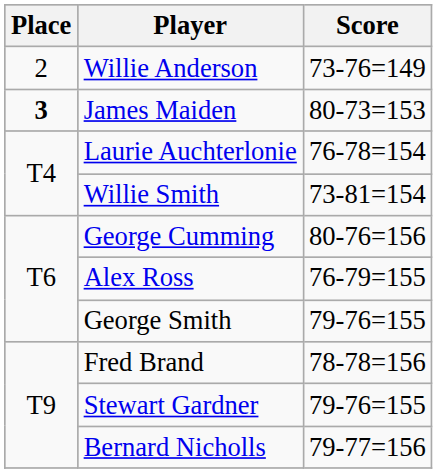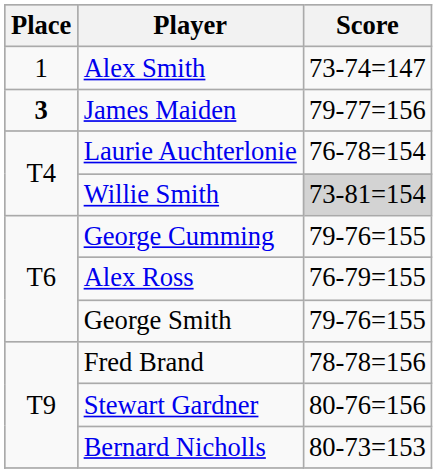+ row: 1 | Alex Smith | 73-74=147
- row: 2 | Willie Anderson | 73-76=149
James Maiden | Score: 80-73=153 -> 79-77=156
Willie Smith | Score: no background -> lightgrey background
George Cumming | Score: 80-76=156 -> 79-76=155
Stewart Gardner | Score: 79-76=155 -> 80-76=156
Bernard Nicholls | Score: 79-77=156 -> 80-73=153
